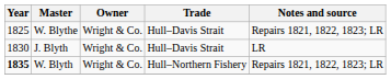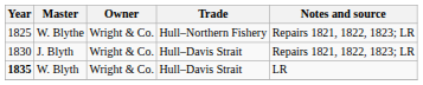W. Blythe | Trade: Hull–Davis Strait -> Hull–Northern Fishery
J. Blyth | Notes and source: LR -> Repairs 1821, 1822, 1823; LR
W. Blyth | Trade: Hull–Northern Fishery -> Hull–Davis Strait
W. Blyth | Notes and source: Repairs 1821, 1822, 1823; LR -> LR
